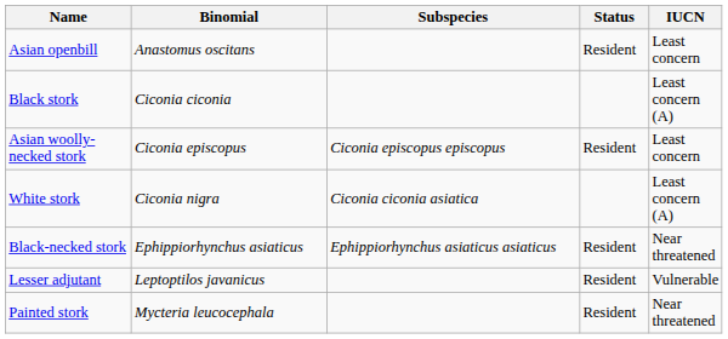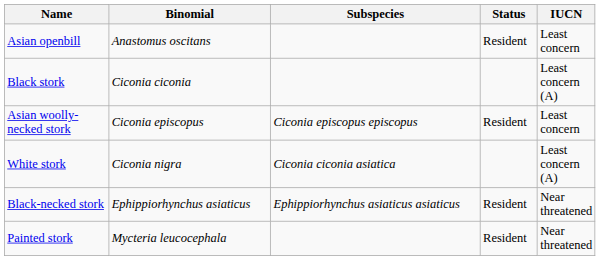- row: Lesser adjutant | Leptoptilos javanicus | Resident | Vulnerable
